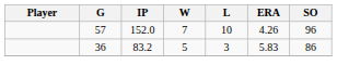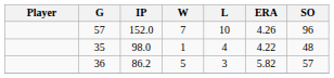+ row: 35 | 98.0 | 1 | 4 | 4.22 | 48
36 | IP: 83.2 -> 86.2
36 | ERA: 5.83 -> 5.82
36 | SO: 86 -> 57
